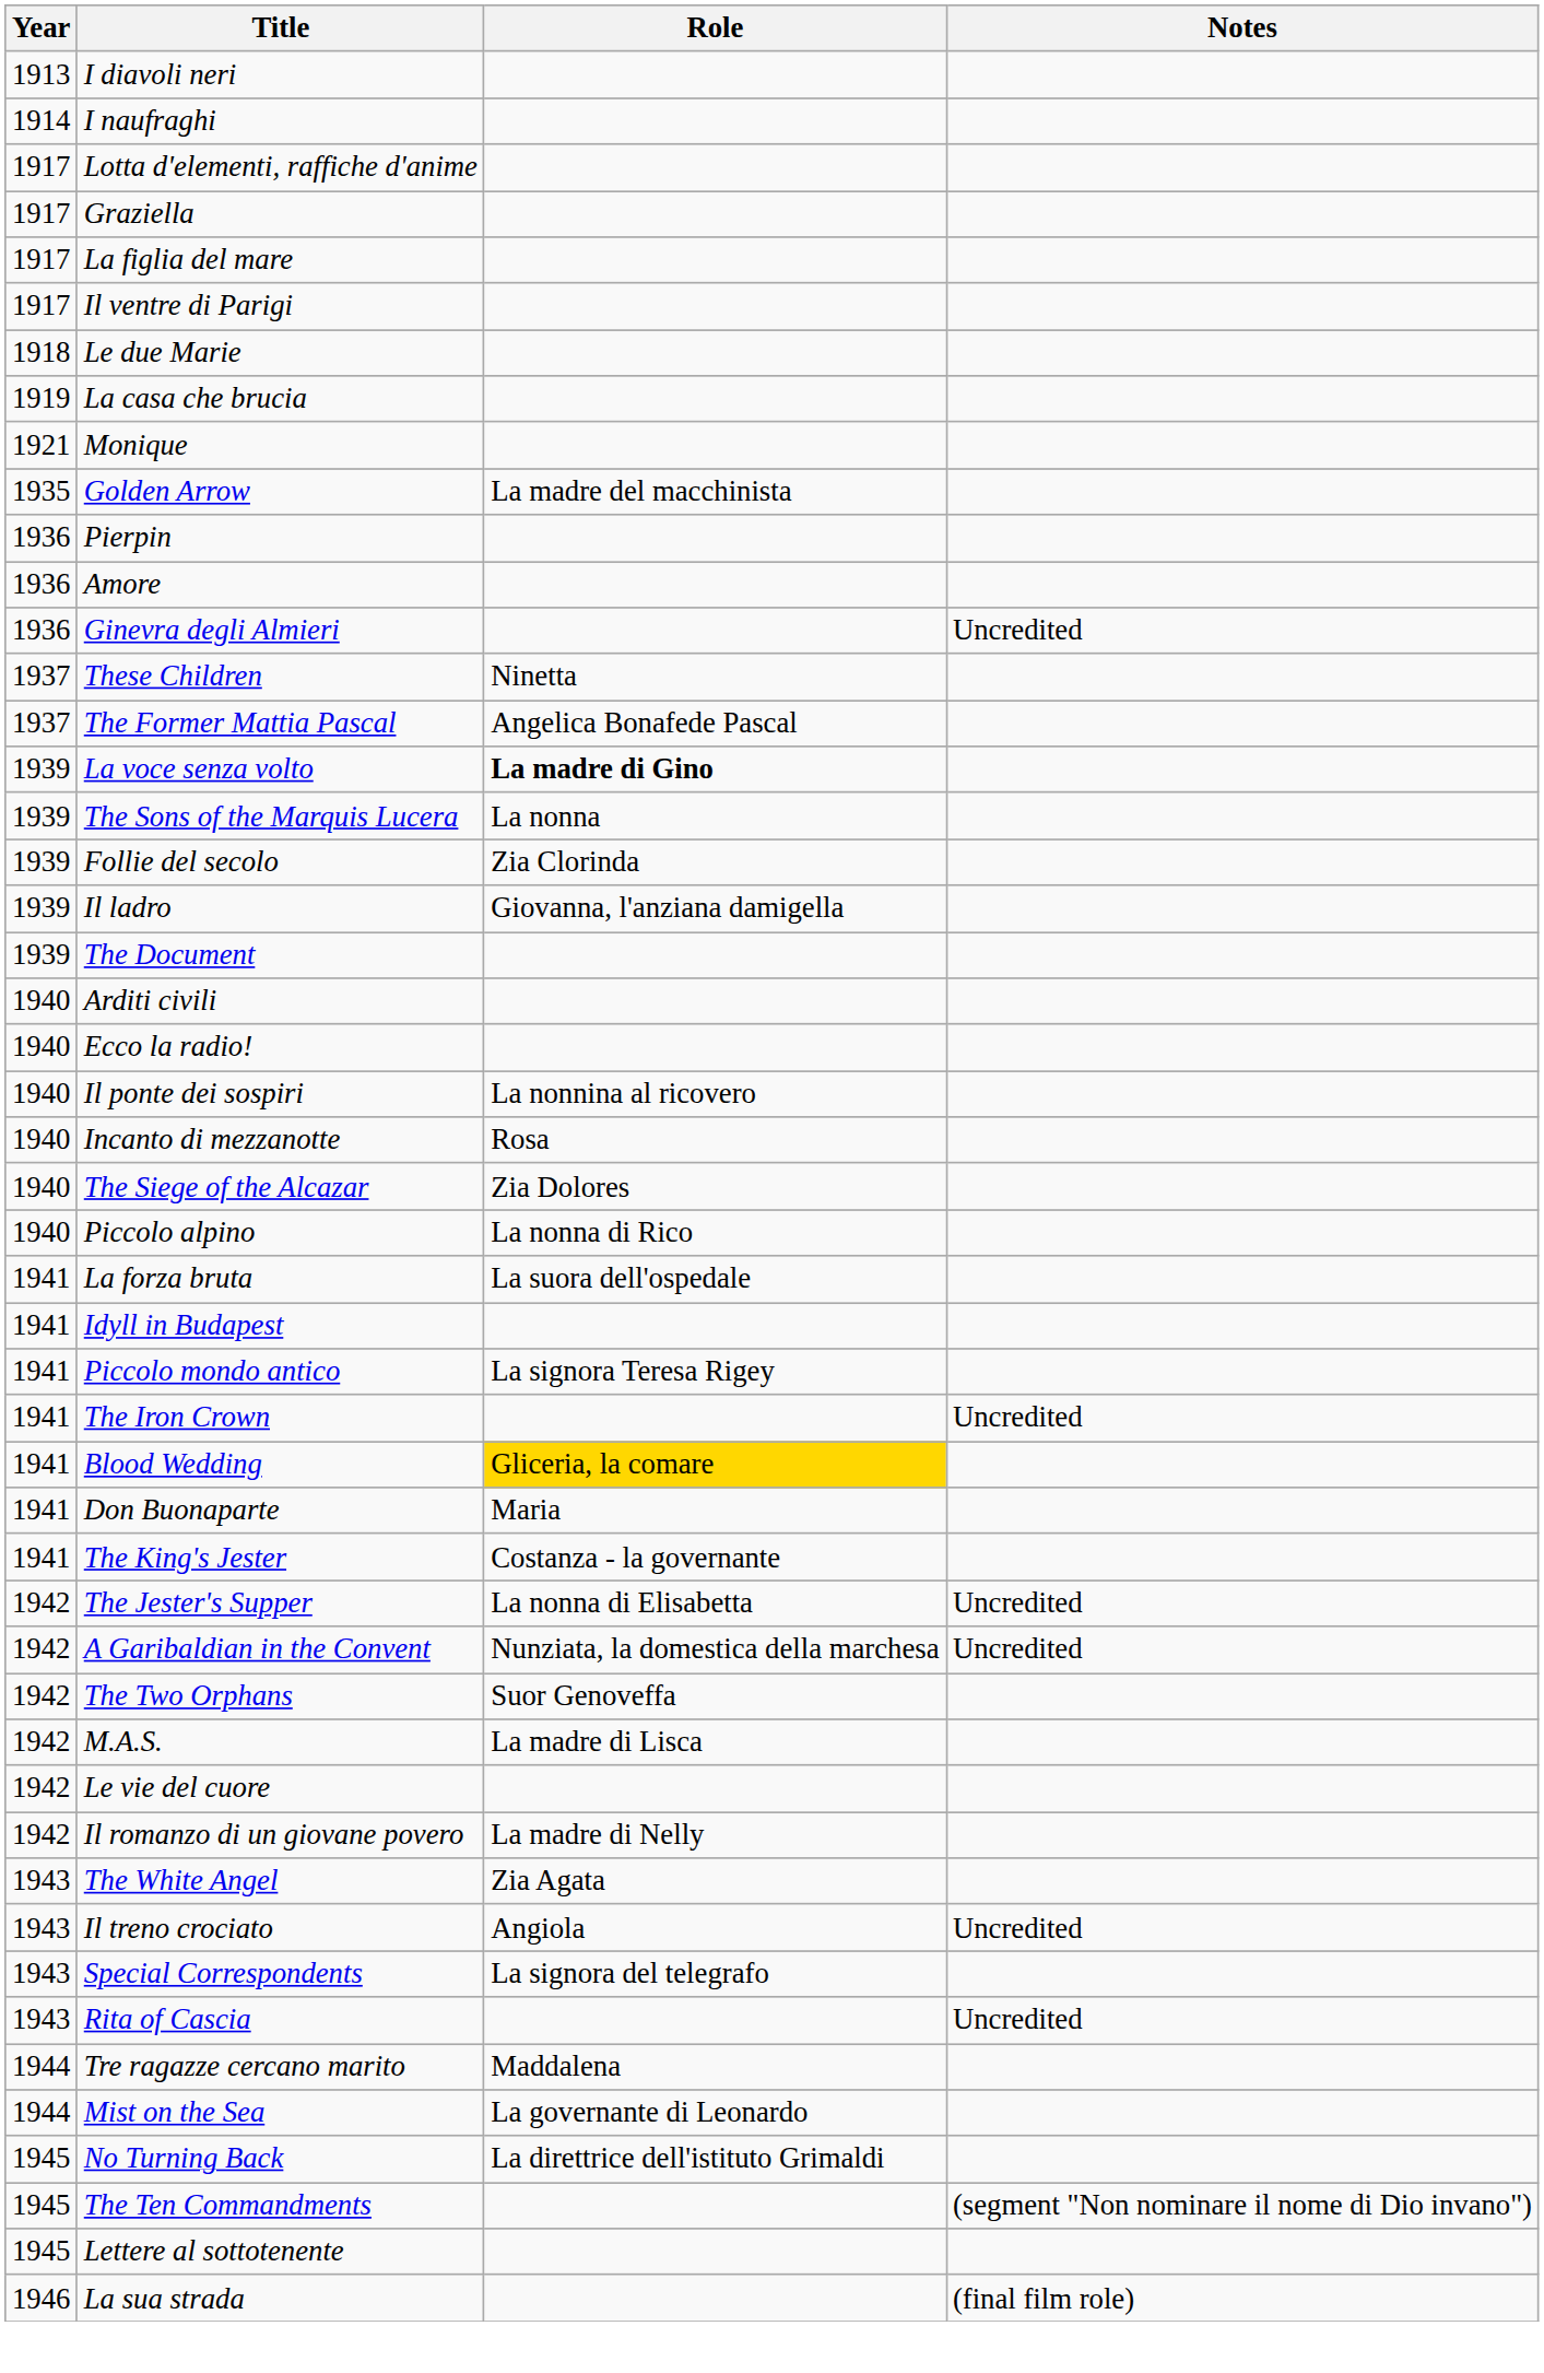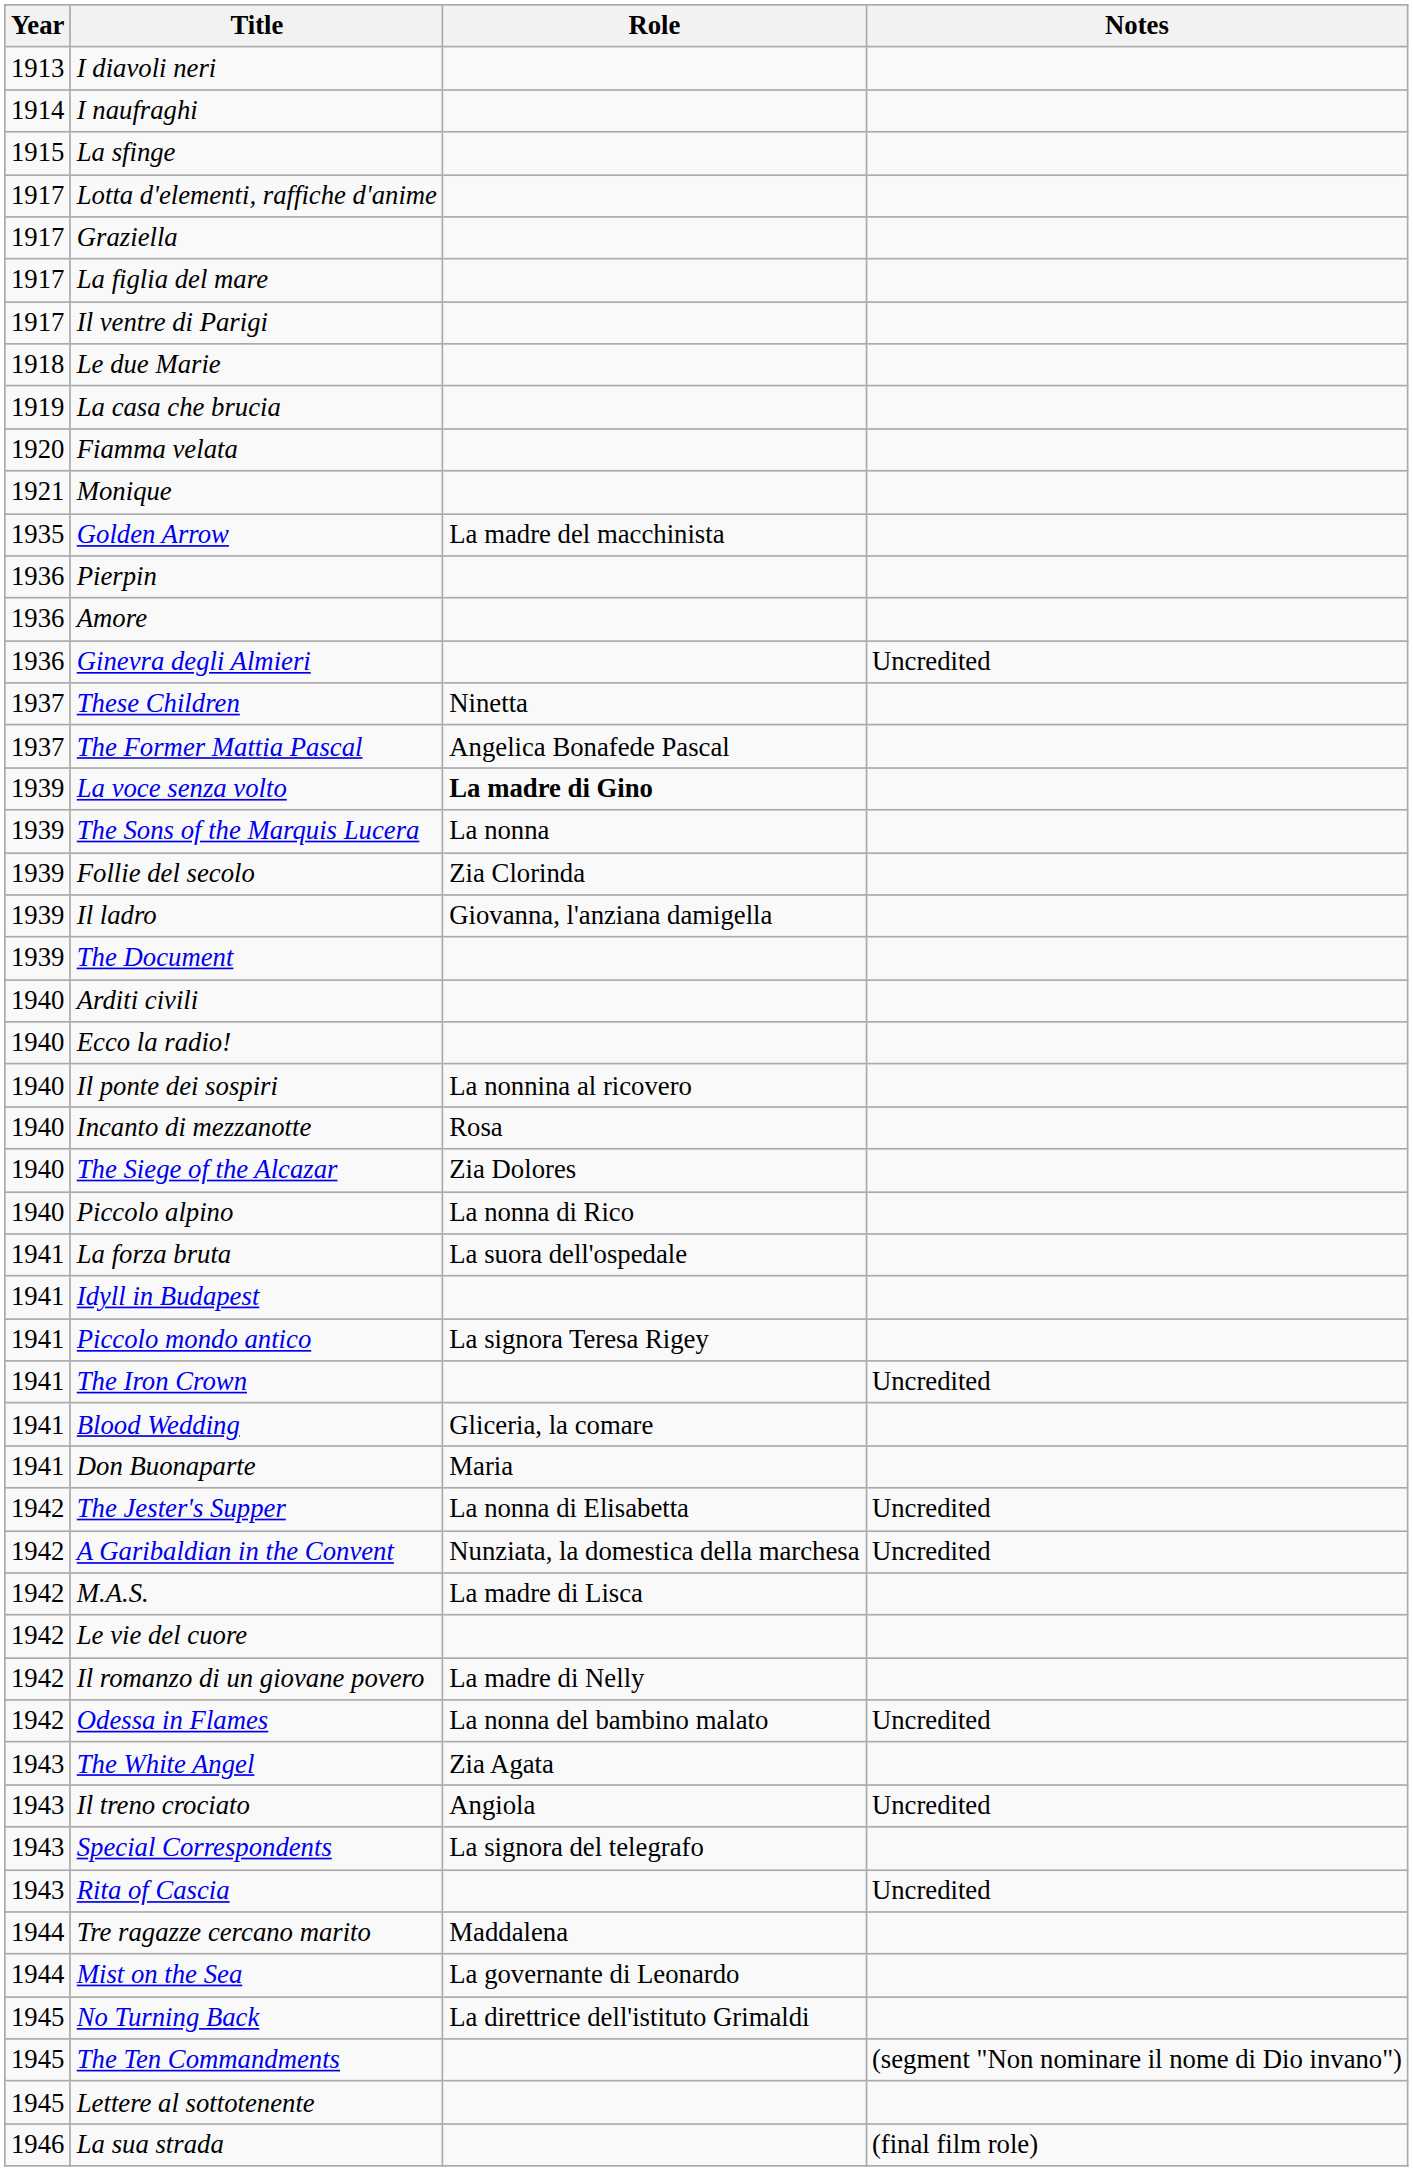+ row: 1915 | La sfinge
+ row: 1920 | Fiamma velata
Blood Wedding | Role: gold background -> no background
- row: 1941 | The King's Jester | Costanza - la governante
- row: 1942 | The Two Orphans | Suor Genoveffa
+ row: 1942 | Odessa in Flames | La nonna del bambino malato | Uncredited
